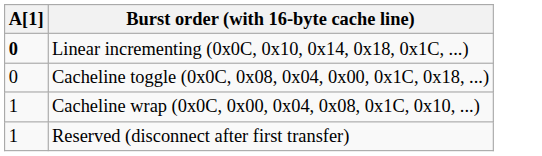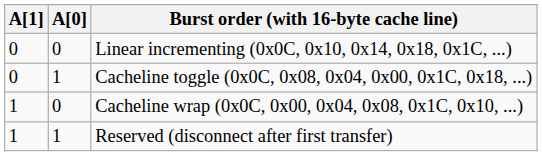+ column: A[0] | 0 | 1 | 0 | 1
Linear incrementing (0x0C, 0x10, 0x14, 0x18, 0x1C, ...) | A[1]: bold -> normal
